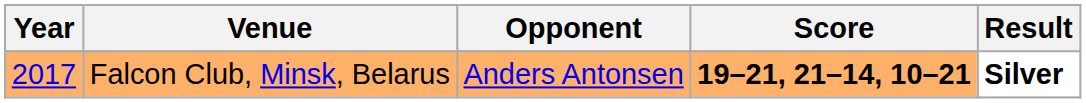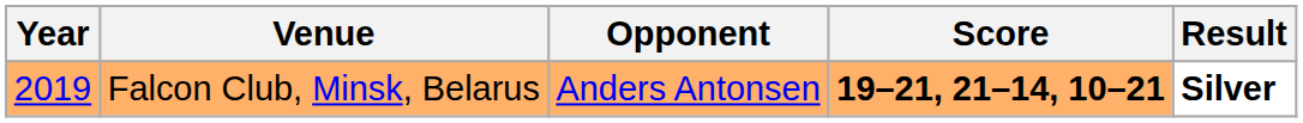Falcon Club, Minsk, Belarus | Year: 2017 -> 2019
